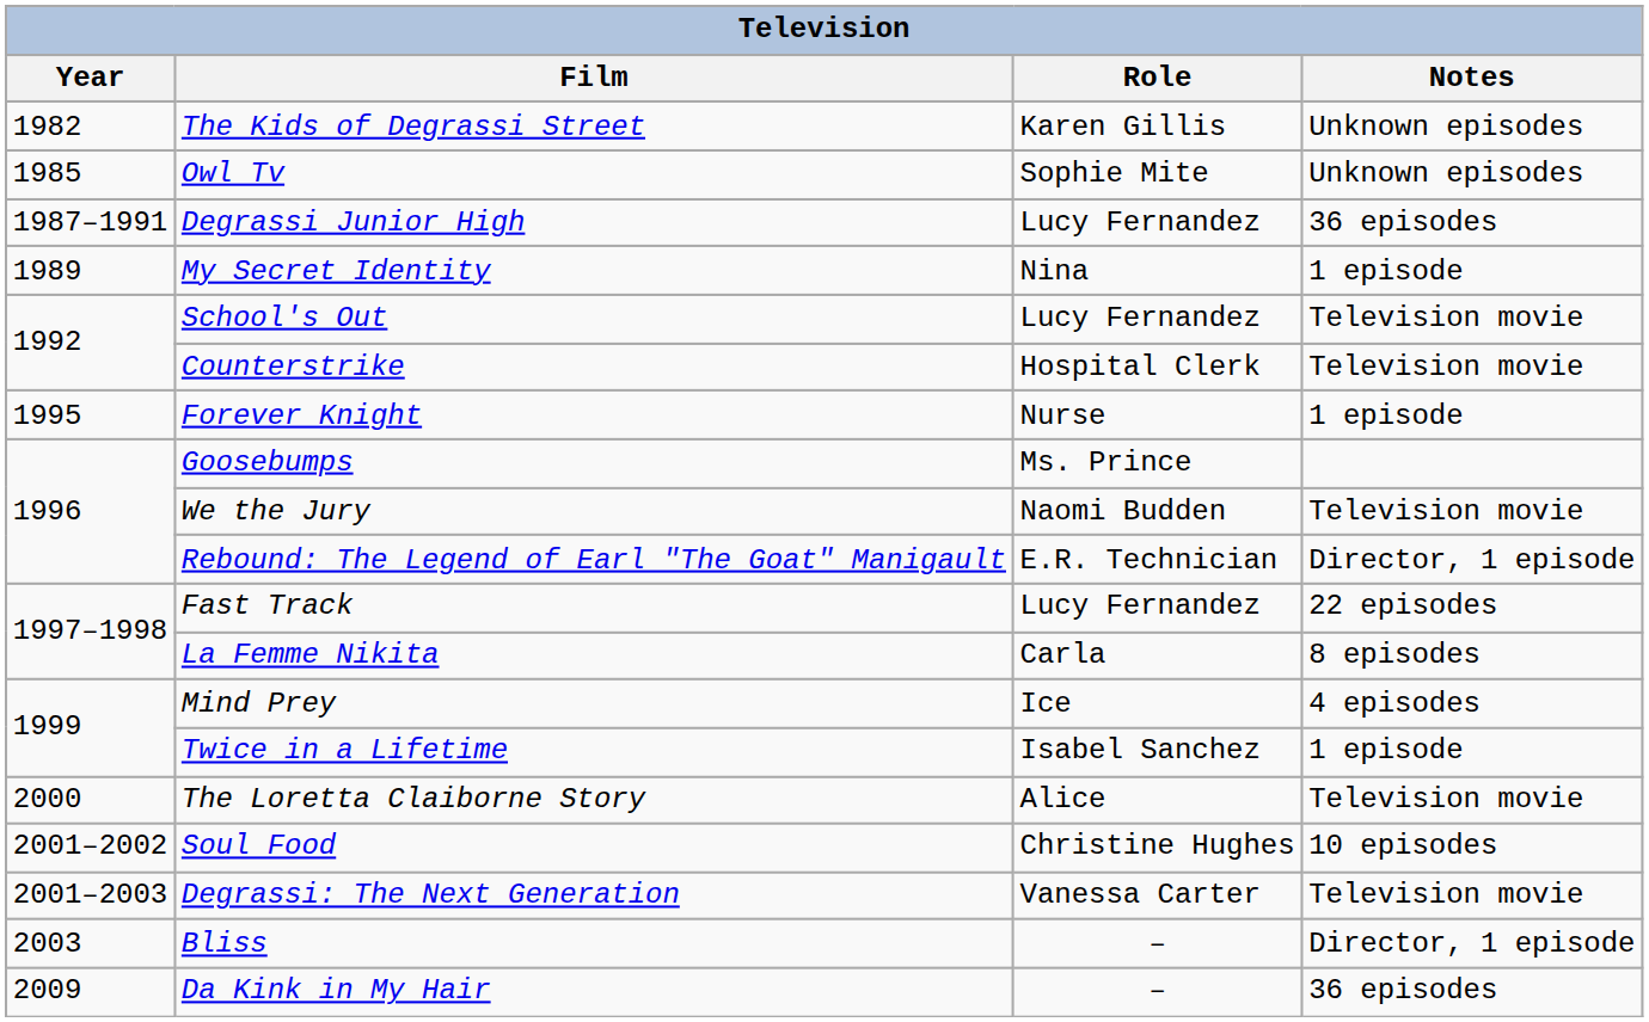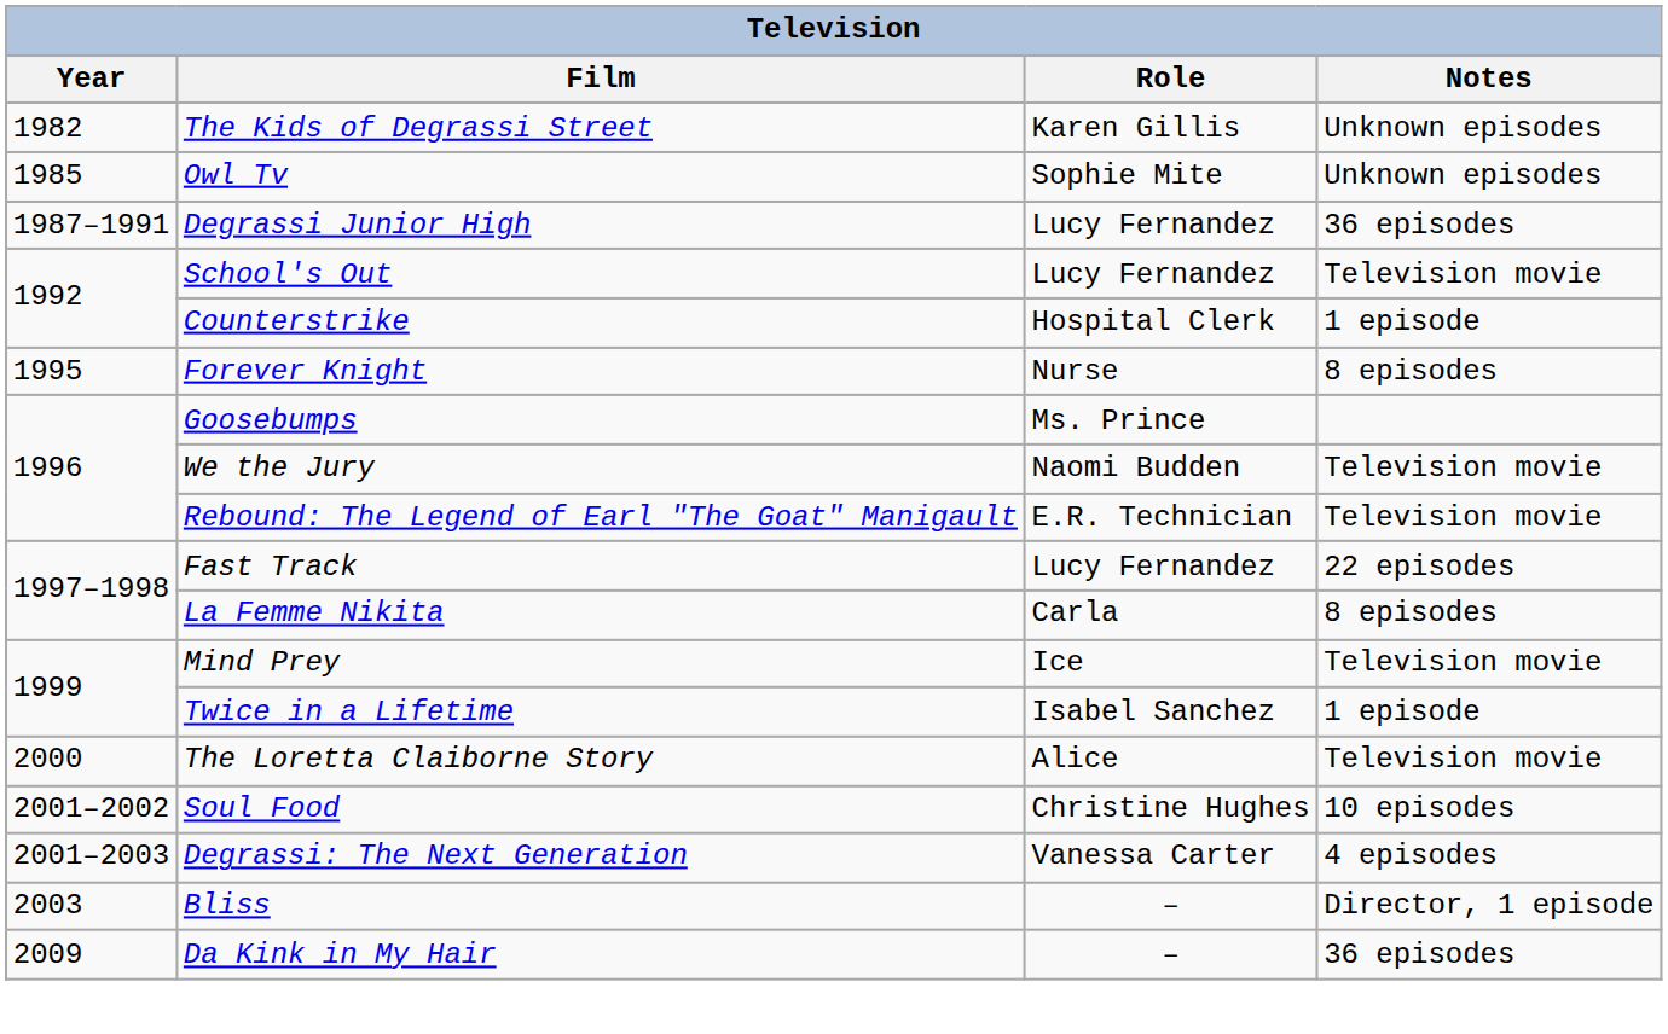- row: 1989 | My Secret Identity | Nina | 1 episode
Counterstrike | Notes: Television movie -> 1 episode
Forever Knight | Notes: 1 episode -> 8 episodes
Rebound: The Legend of Earl "The Goat" Manigault | Notes: Director, 1 episode -> Television movie
Mind Prey | Notes: 4 episodes -> Television movie
Degrassi: The Next Generation | Notes: Television movie -> 4 episodes
